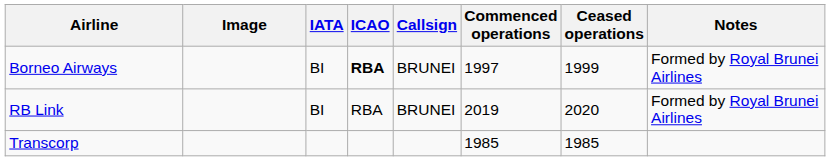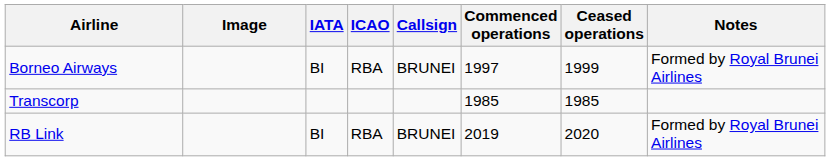Borneo Airways | ICAO: bold -> normal
rows swapped: RB Link <-> Transcorp
